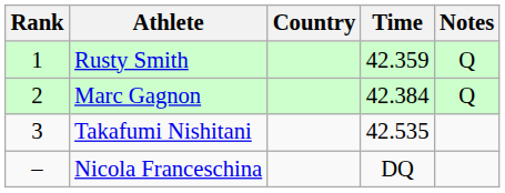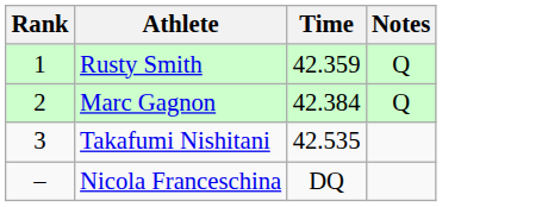- column: Country
